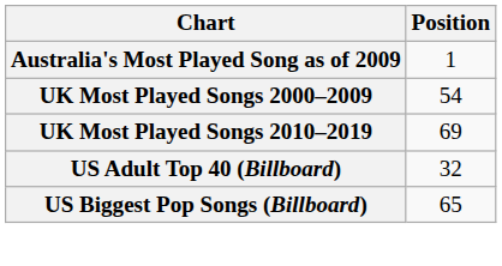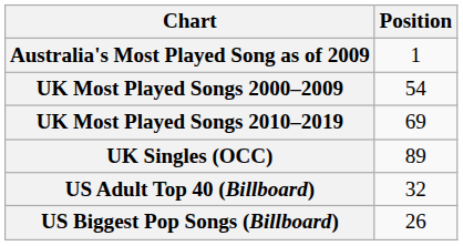+ row: UK Singles (OCC) | 89
US Biggest Pop Songs (Billboard) | Position: 65 -> 26
